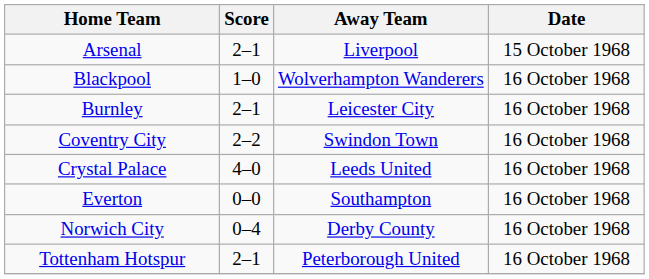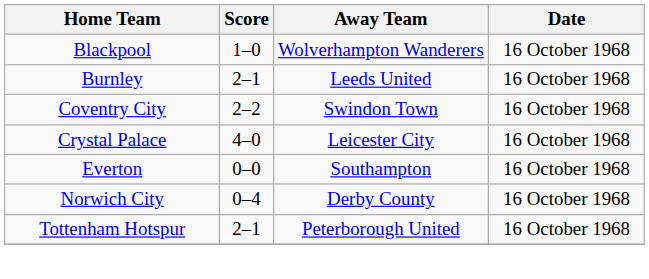- row: Arsenal | 2–1 | Liverpool | 15 October 1968
Burnley | Away Team: Leicester City -> Leeds United
Crystal Palace | Away Team: Leeds United -> Leicester City
